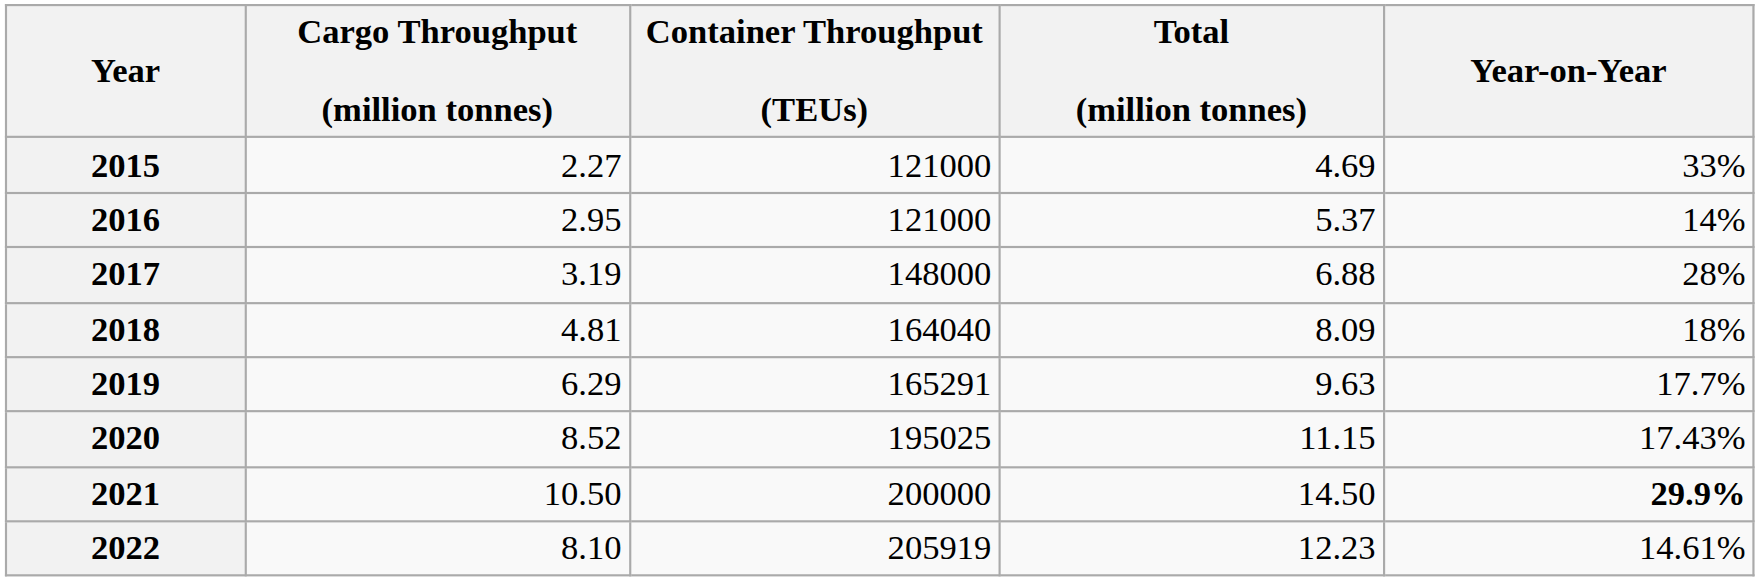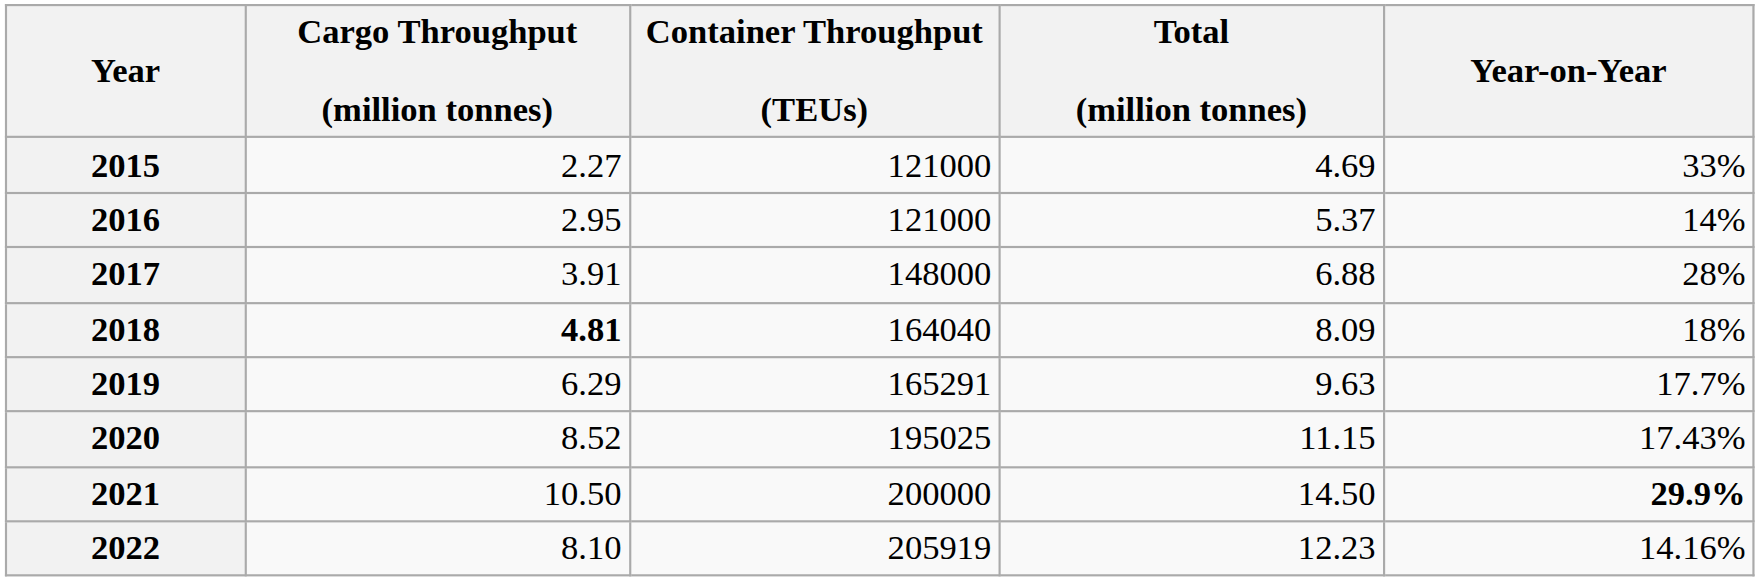2017 | Cargo Throughput (million tonnes): 3.19 -> 3.91
2018 | Cargo Throughput (million tonnes): normal -> bold
2022 | Year-on-Year: 14.61% -> 14.16%
